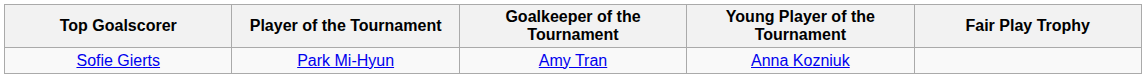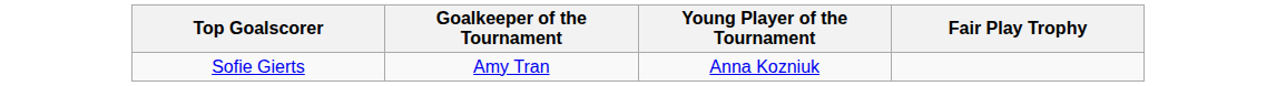- column: Player of the Tournament | Park Mi-Hyun
